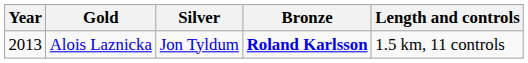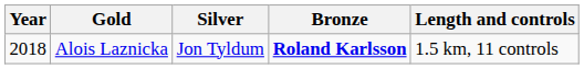Alois Laznicka | Year: 2013 -> 2018
